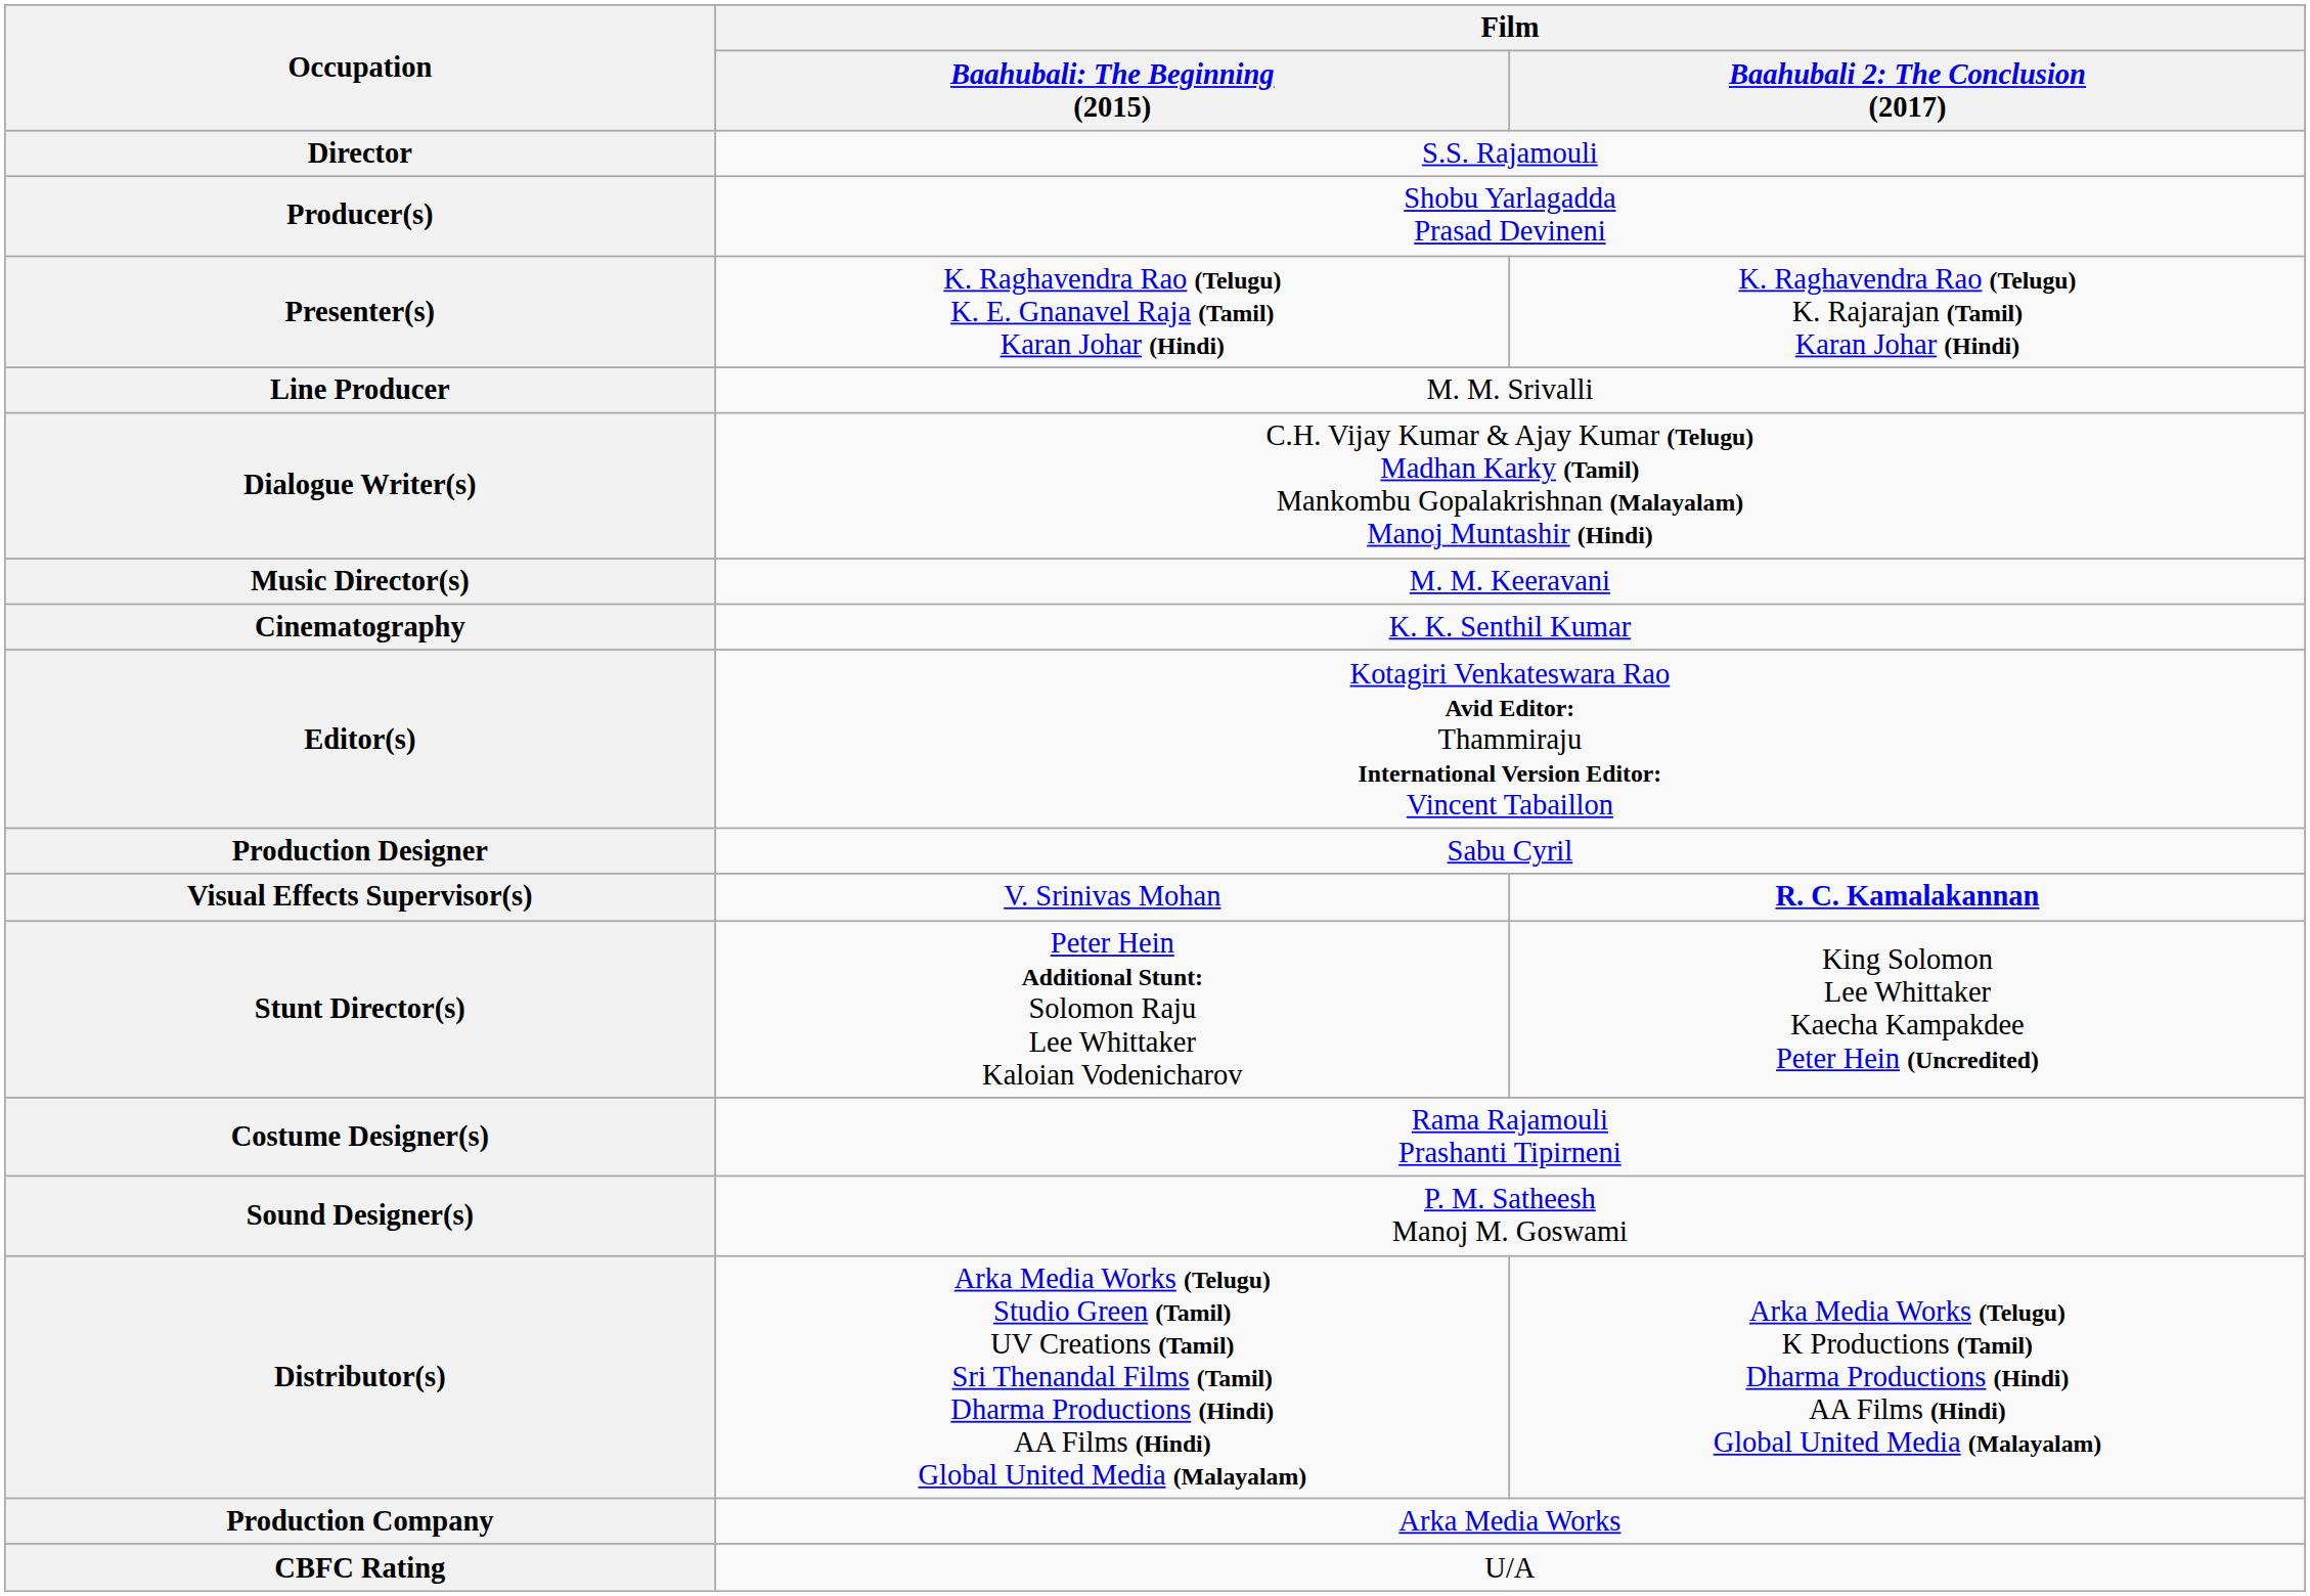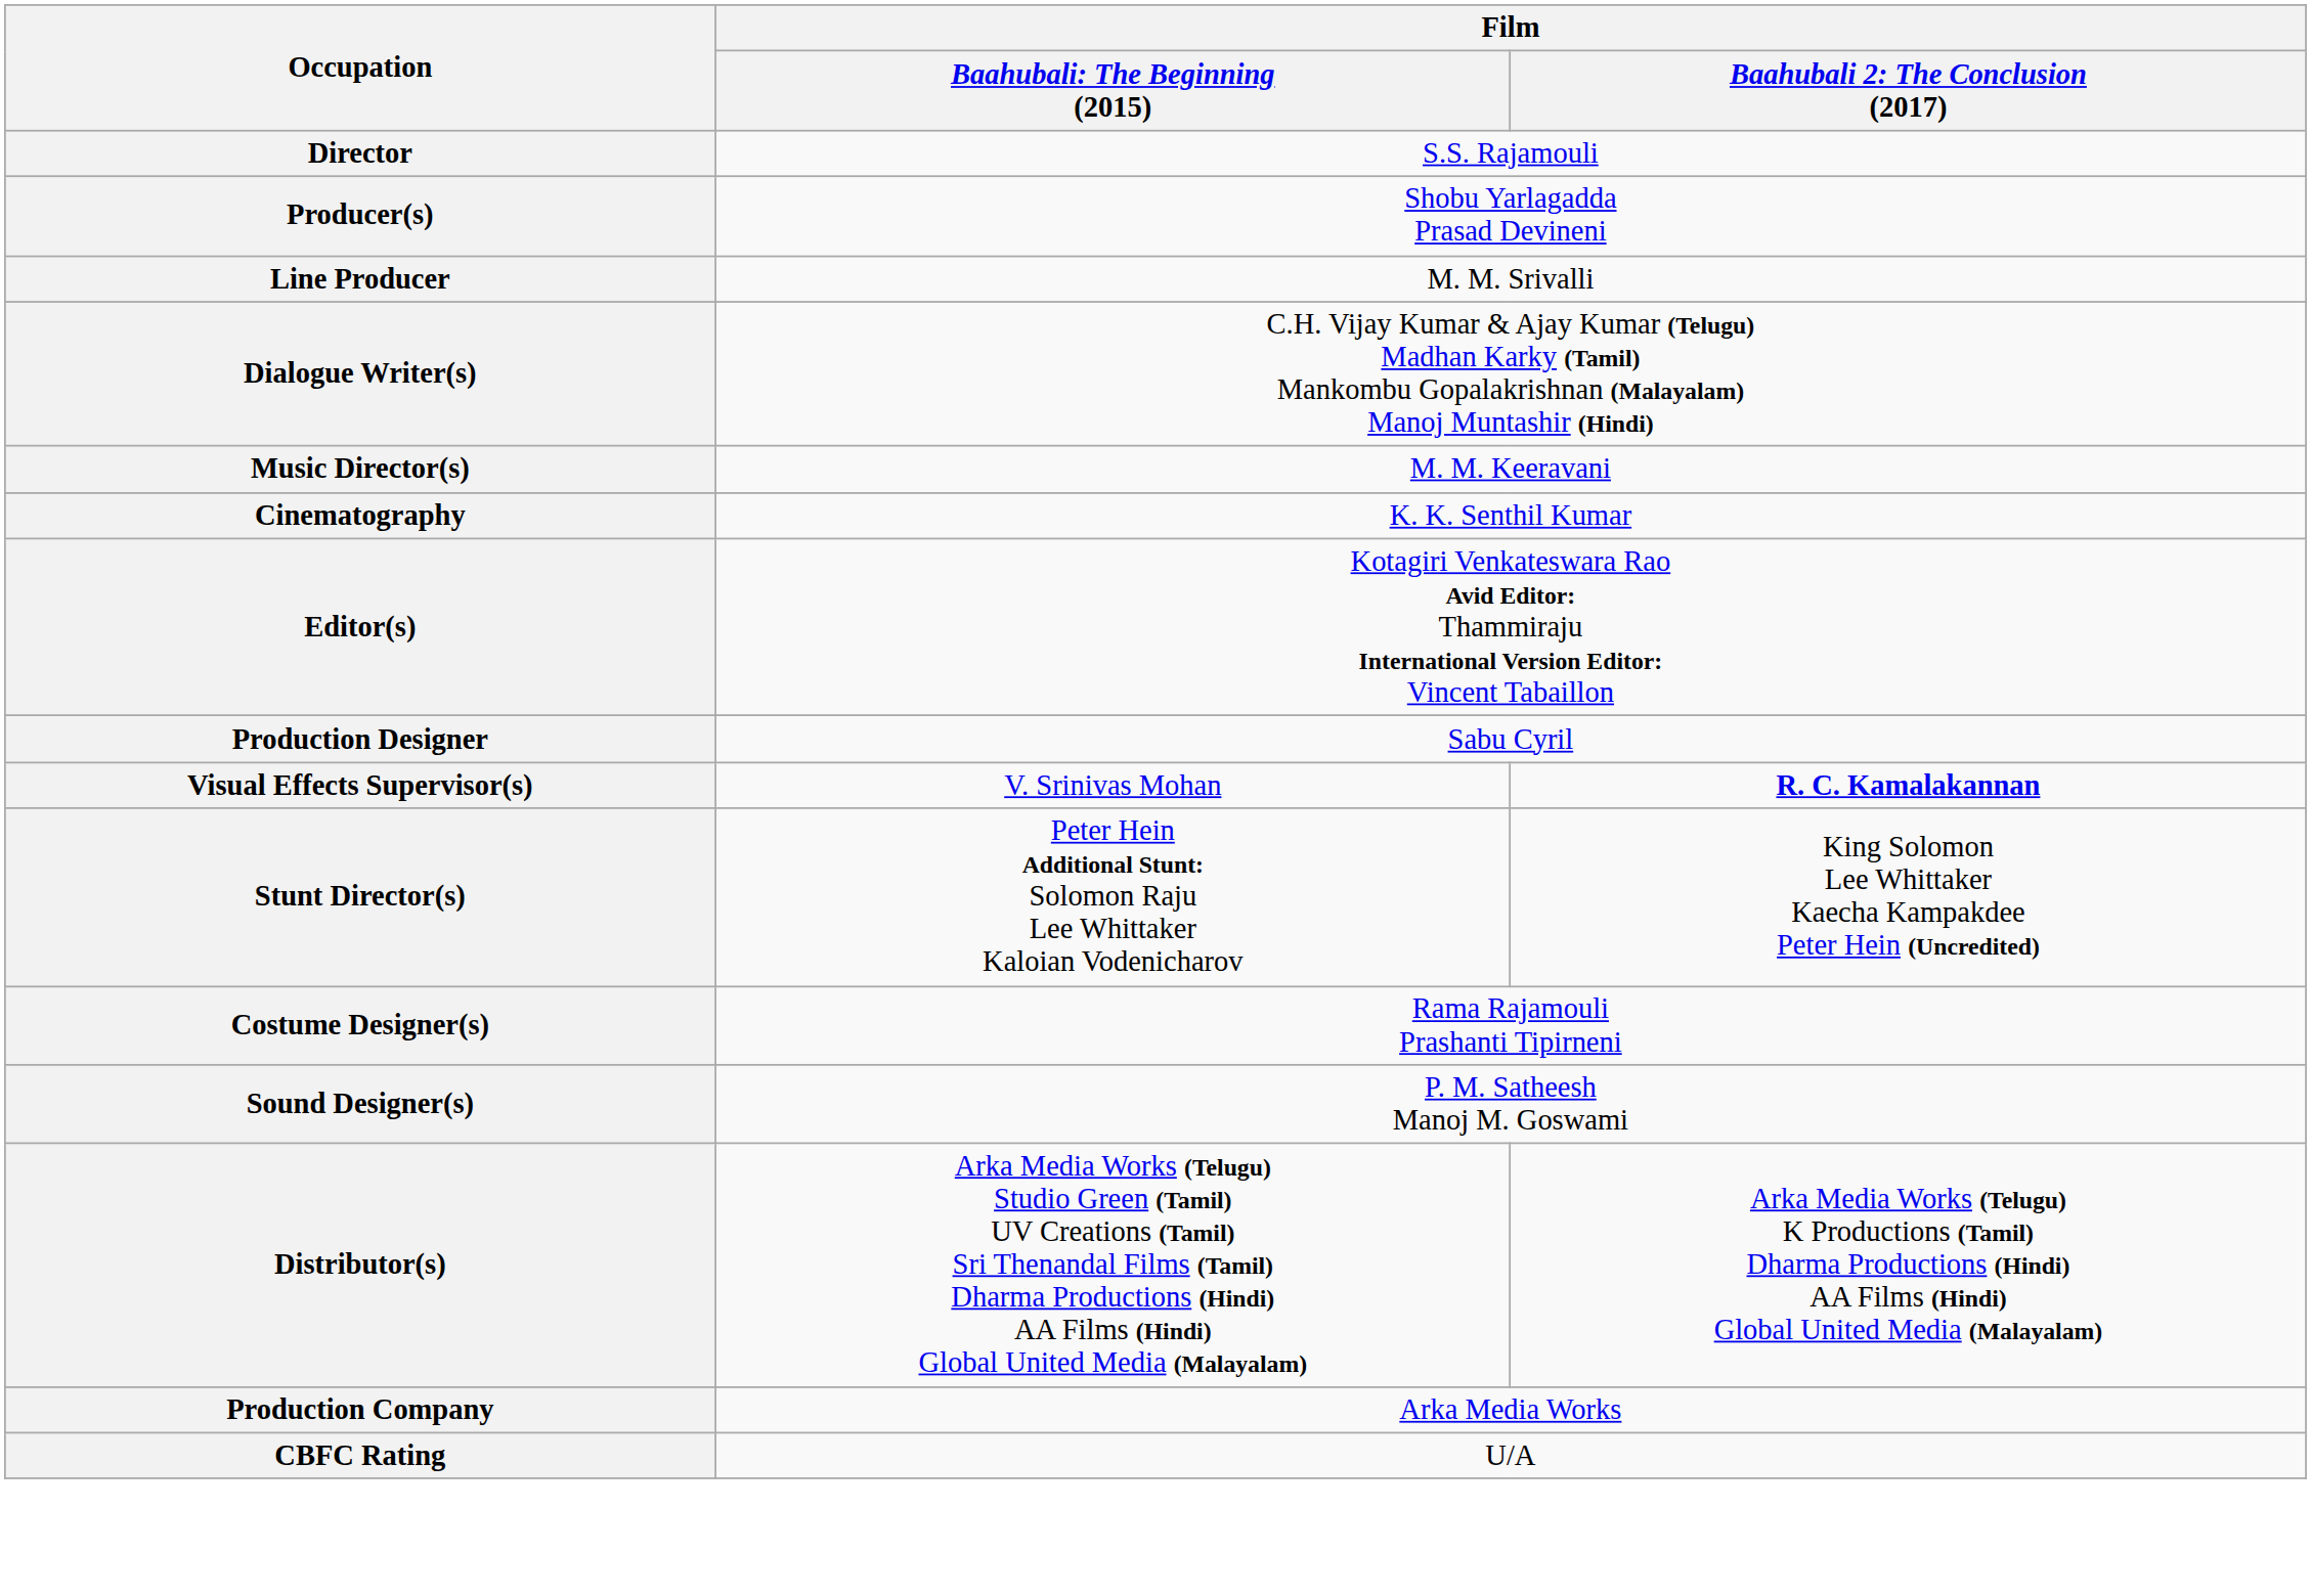- row: Presenter(s) | K. Raghavendra Rao (Telugu) K. E. Gnanavel Raja (Tamil) Karan Johar (Hindi) | K. Raghavendra Rao (Telugu) K. Rajarajan (Tamil) Karan Johar (Hindi)
